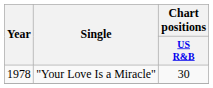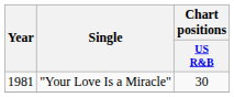"Your Love Is a Miracle" | Year: 1978 -> 1981
